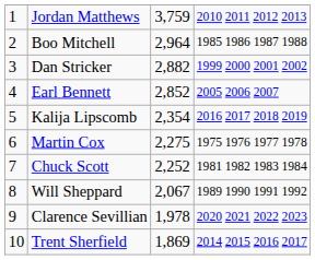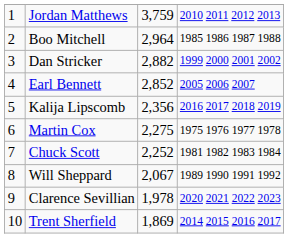Kalija Lipscomb | column 3: 2,354 -> 2,356
